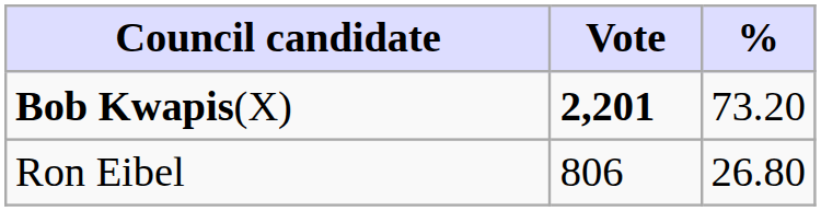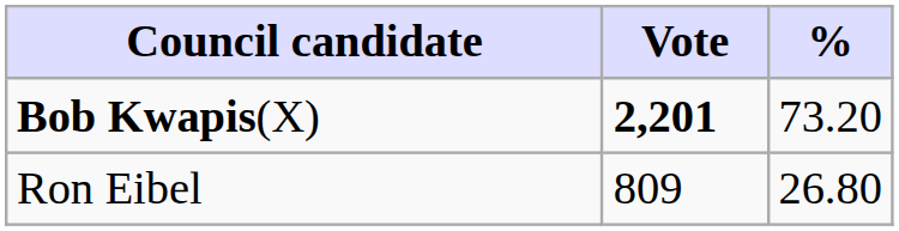Ron Eibel | Vote: 806 -> 809
